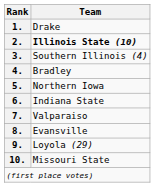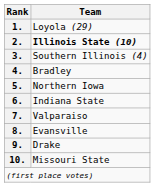1. | Team: Drake -> Loyola (29)
9. | Team: Loyola (29) -> Drake
